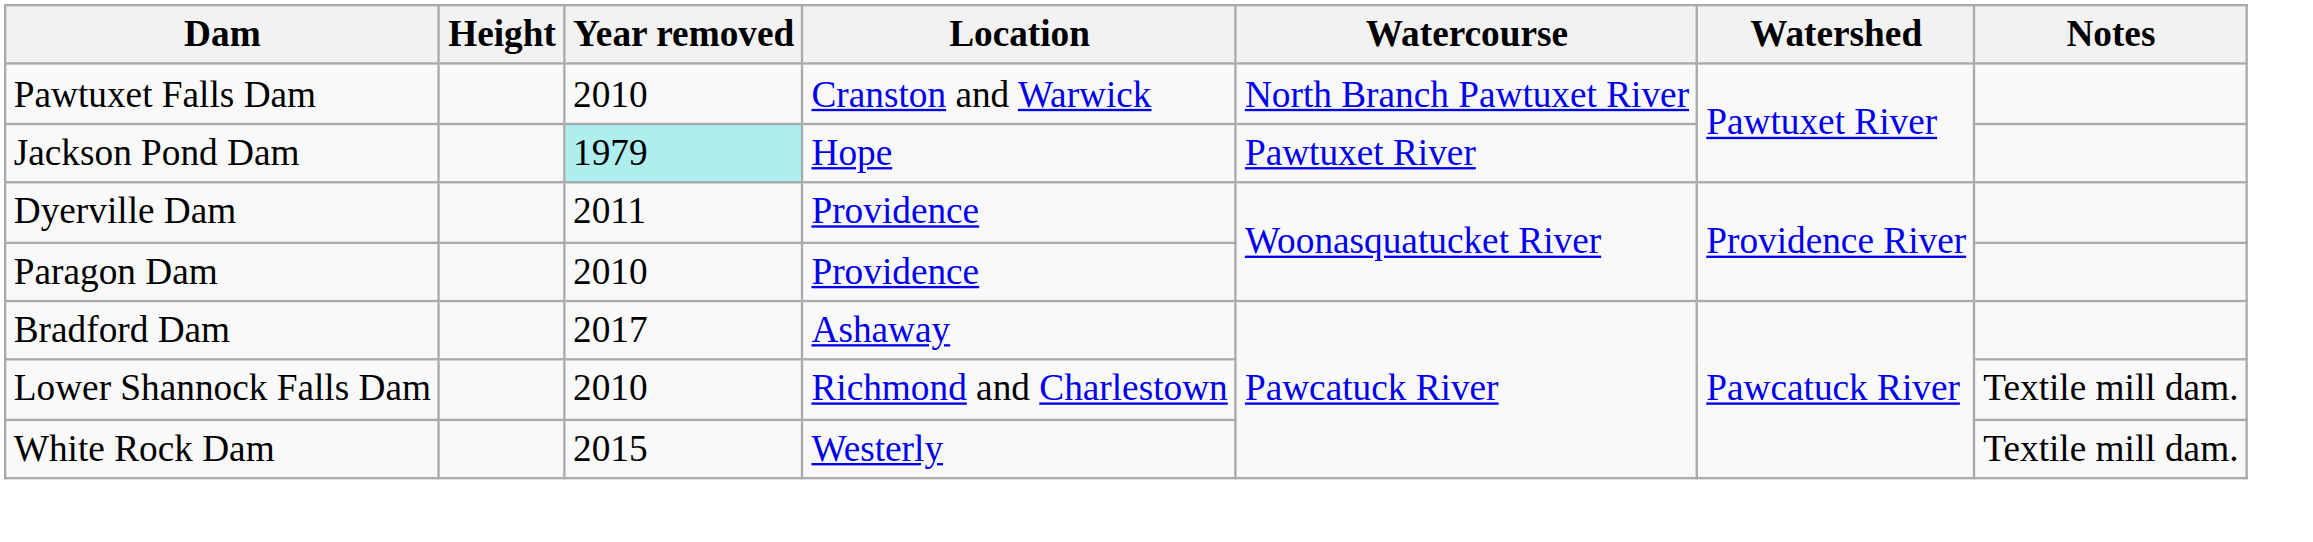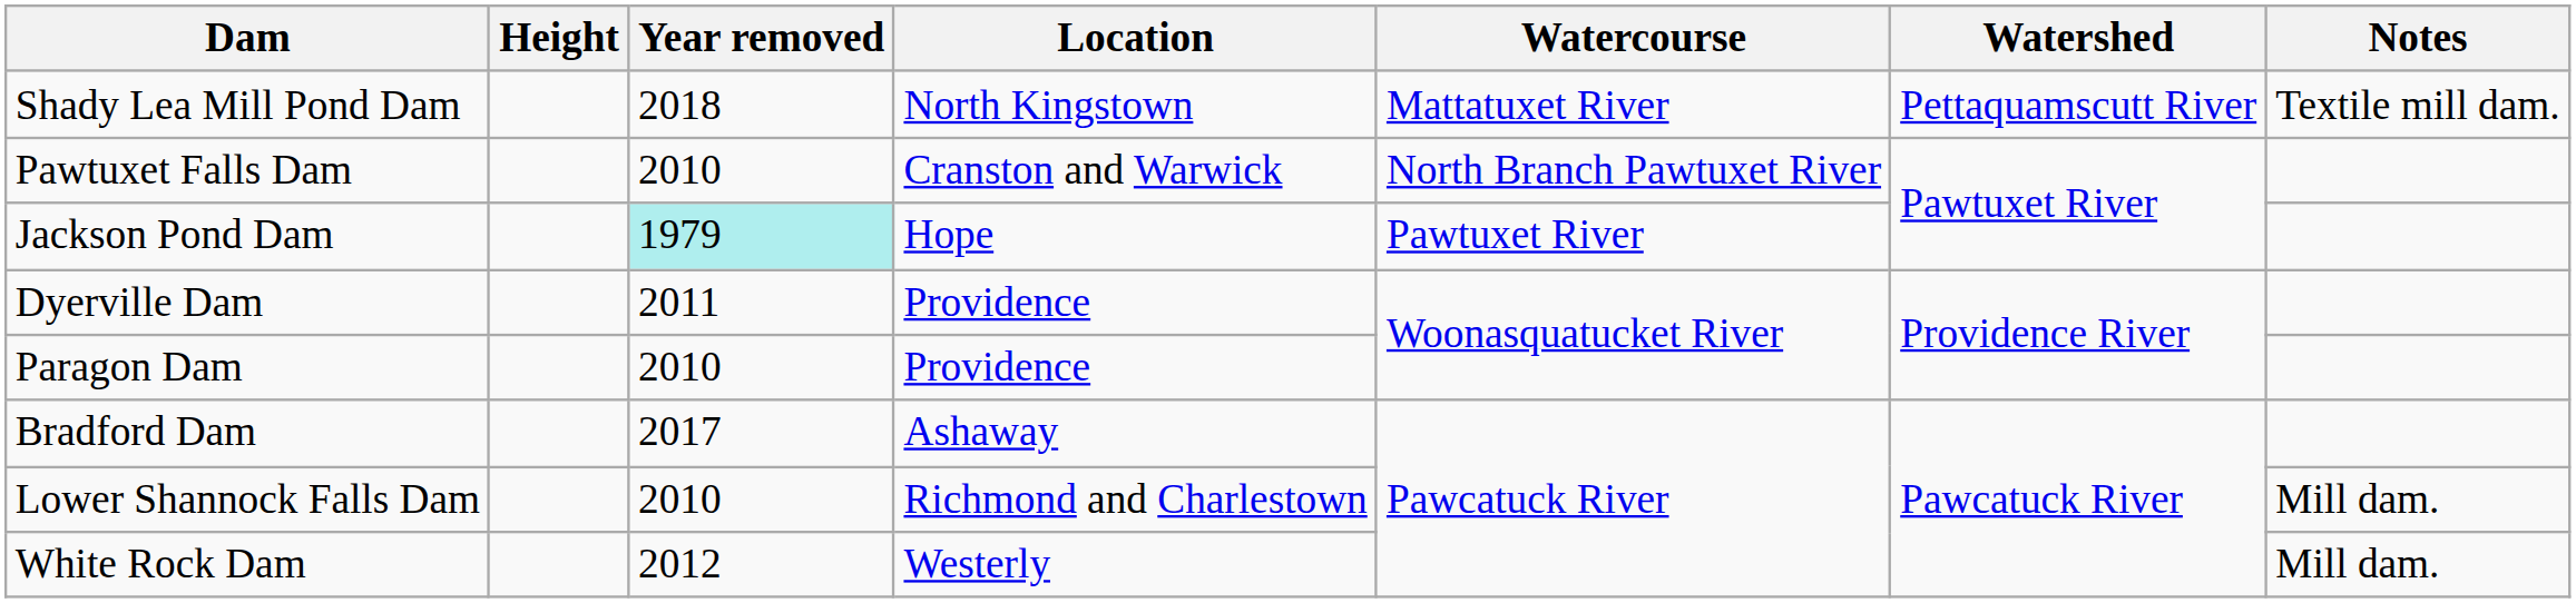+ row: Shady Lea Mill Pond Dam | 2018 | North Kingstown | Mattatuxet River | Pettaquamscutt River | Textile mill dam.
Lower Shannock Falls Dam | Notes: Textile mill dam. -> Mill dam.
White Rock Dam | Year removed: 2015 -> 2012
White Rock Dam | Notes: Textile mill dam. -> Mill dam.
